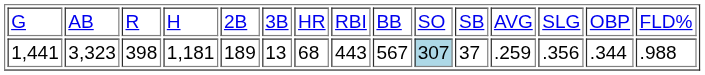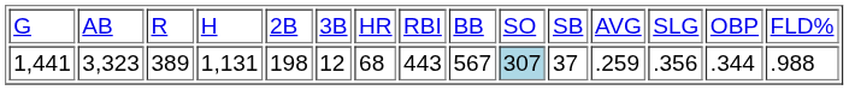1,441 | column 3: 398 -> 389
1,441 | column 4: 1,181 -> 1,131
1,441 | column 5: 189 -> 198
1,441 | column 6: 13 -> 12
